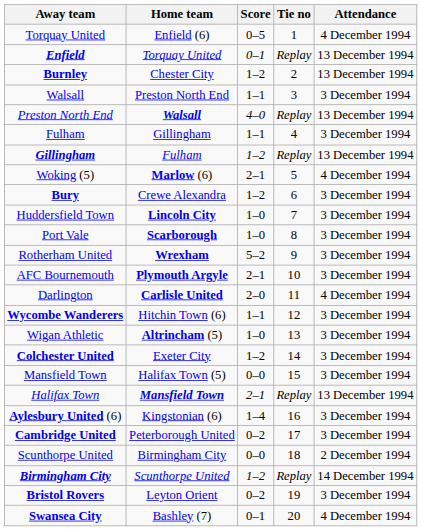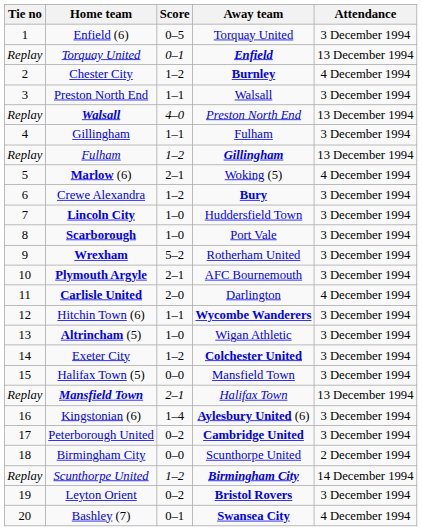columns swapped: Tie no <-> Away team
Enfield (6) | Attendance: 4 December 1994 -> 3 December 1994
Chester City | Attendance: 13 December 1994 -> 4 December 1994
